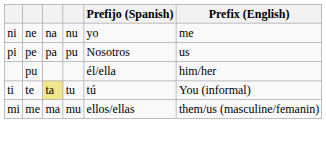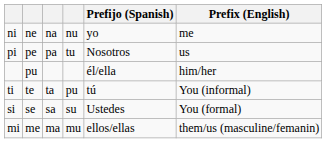pi | column 4: pu -> tu
ti | column 3: khaki background -> no background
ti | column 4: tu -> pu
+ row: si | se | sa | su | Ustedes | You (formal)
